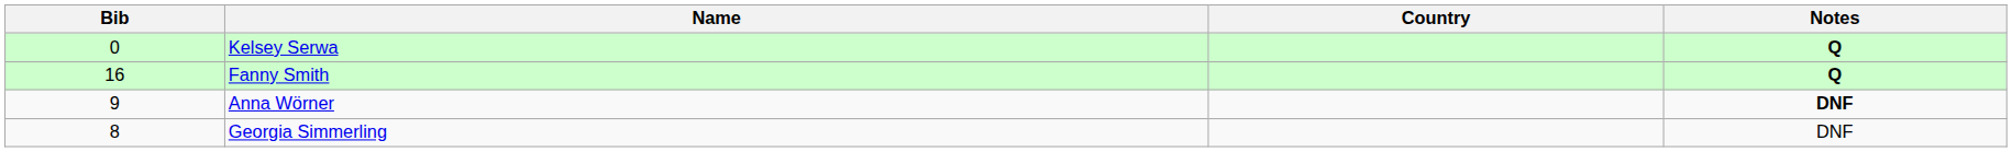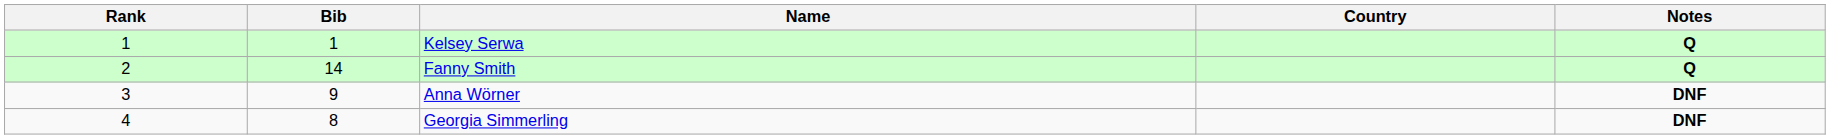+ column: Rank | 1 | 2 | 3 | 4
Kelsey Serwa | Bib: 0 -> 1
Fanny Smith | Bib: 16 -> 14
Georgia Simmerling | Notes: normal -> bold
